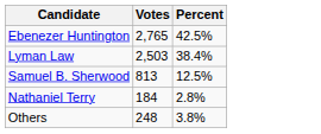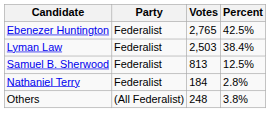+ column: Party | Federalist | Federalist | Federalist | Federalist | (All Federalist)
